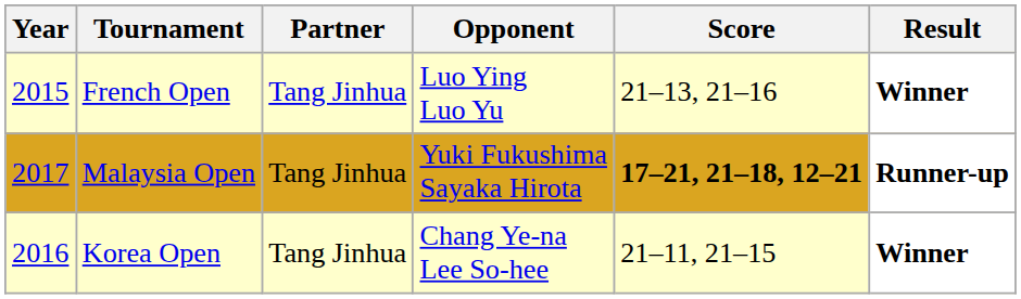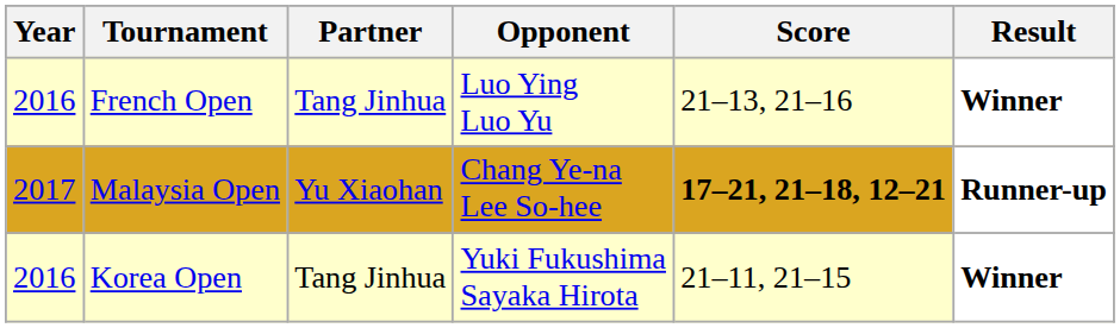French Open | Year: 2015 -> 2016
Malaysia Open | Partner: Tang Jinhua -> Yu Xiaohan
Malaysia Open | Opponent: Yuki Fukushima Sayaka Hirota -> Chang Ye-na Lee So-hee
Korea Open | Opponent: Chang Ye-na Lee So-hee -> Yuki Fukushima Sayaka Hirota
